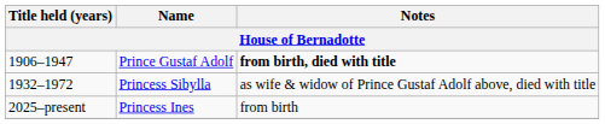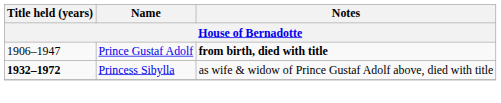Princess Sibylla | Title held (years): normal -> bold
- row: 2025–present | Princess Ines | from birth
